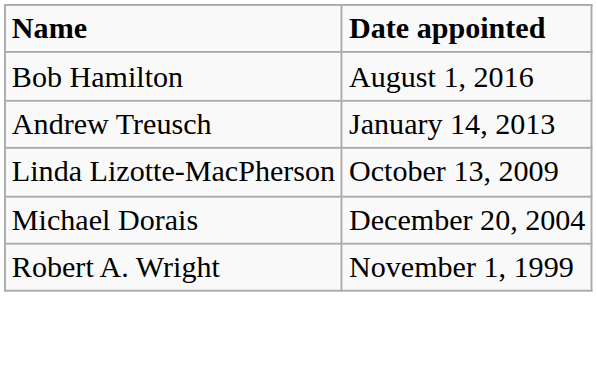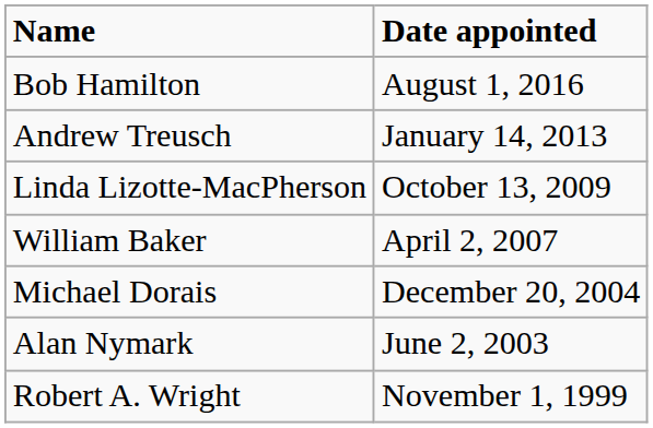+ row: William Baker | April 2, 2007
+ row: Alan Nymark | June 2, 2003
